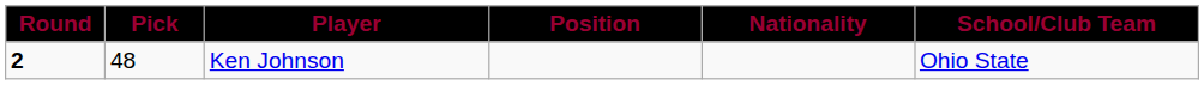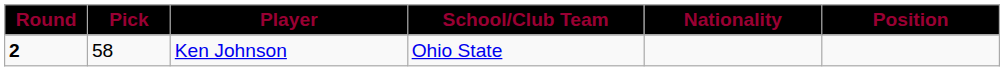columns swapped: Position <-> School/Club Team
Ken Johnson | Pick: 48 -> 58
